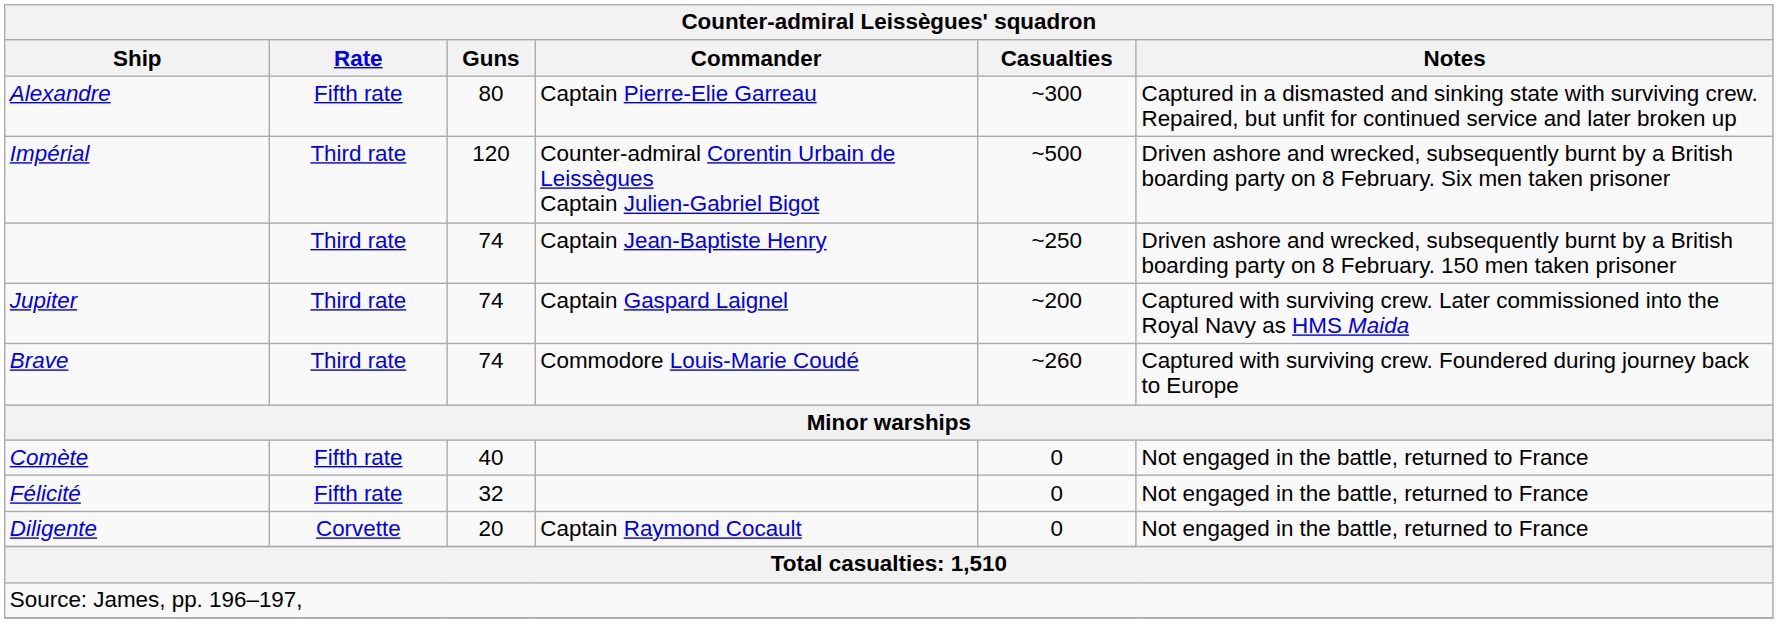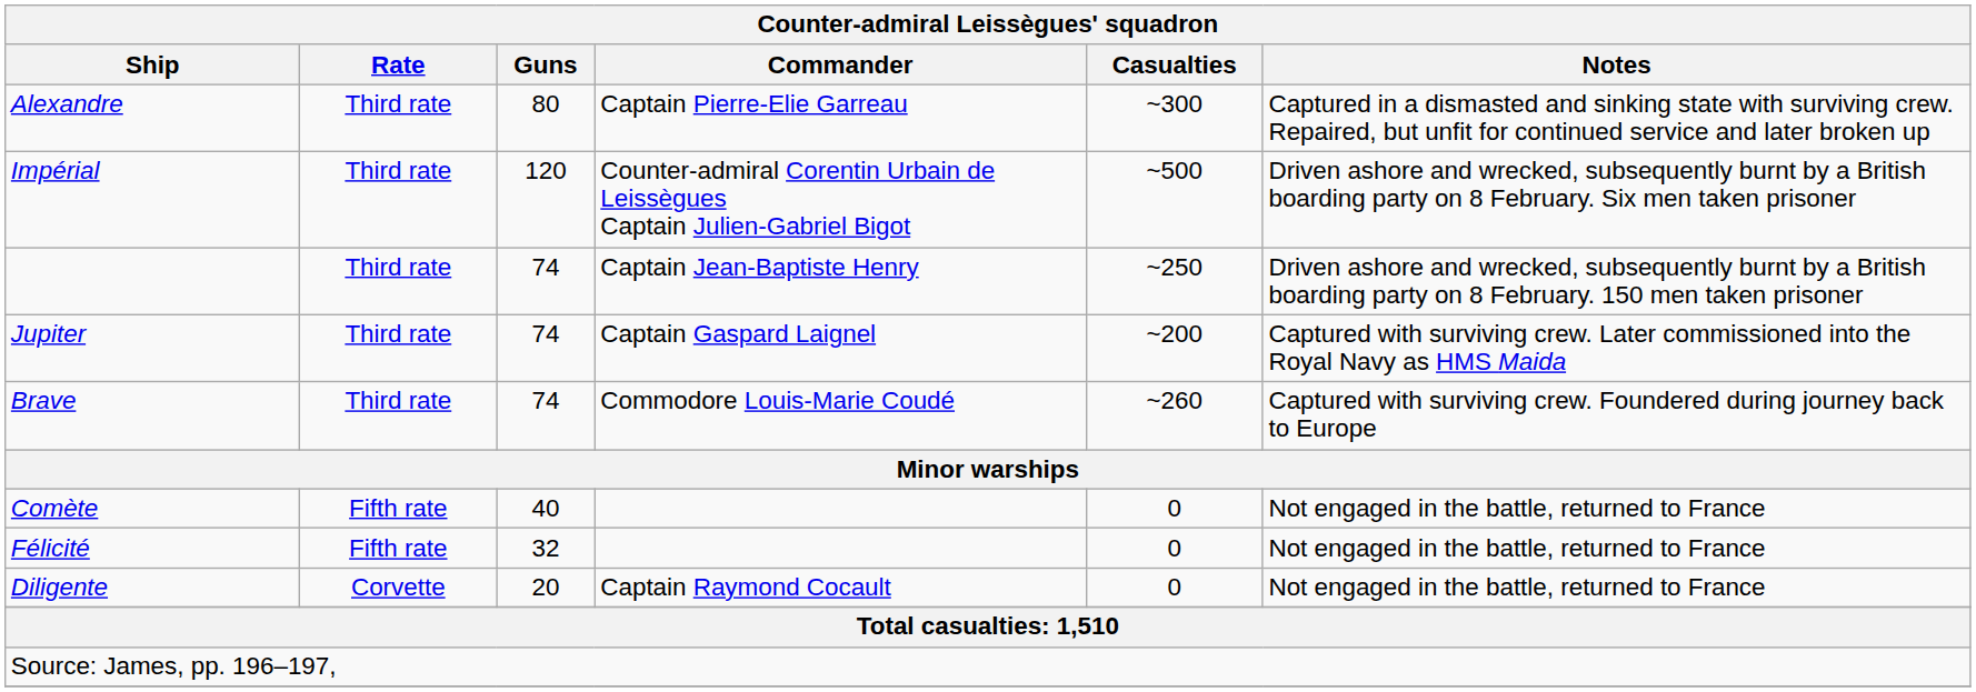Alexandre | Rate: Fifth rate -> Third rate
